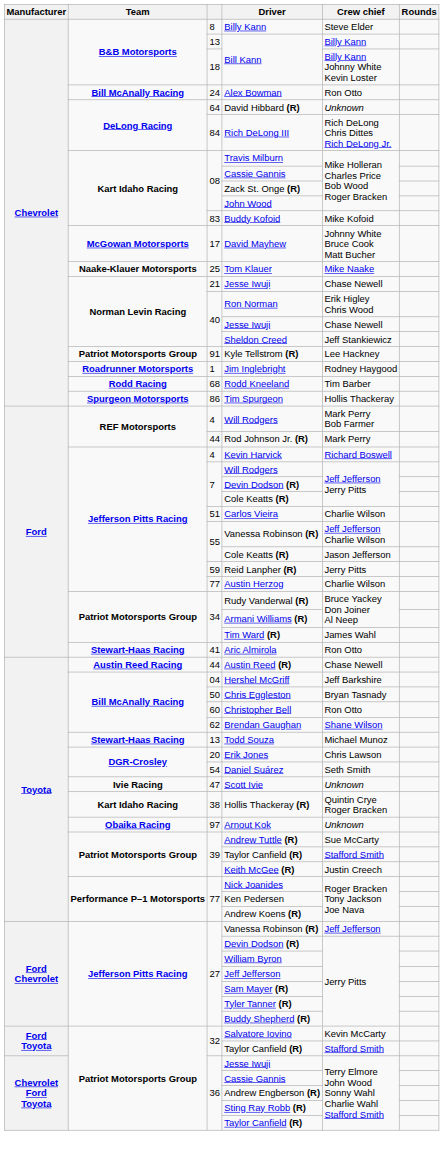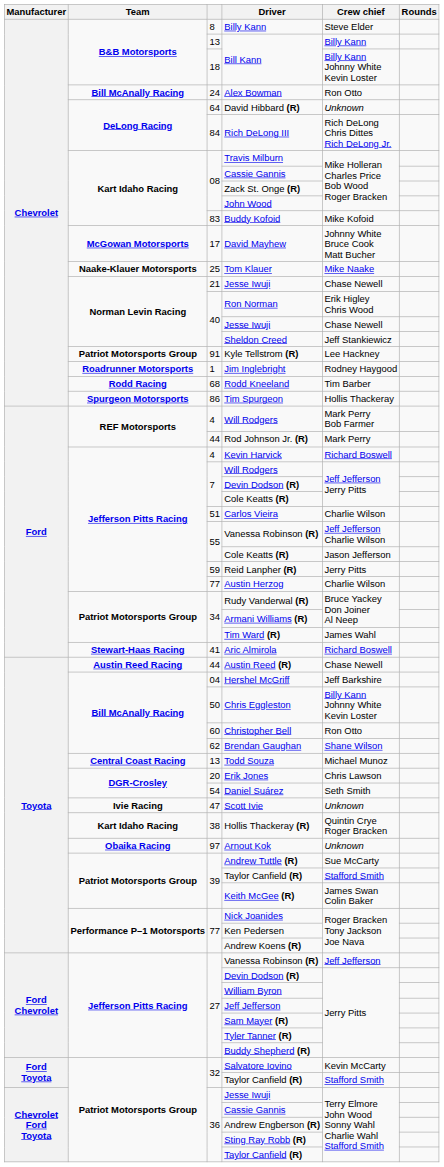Aric Almirola | Crew chief: Ron Otto -> Richard Boswell
Chris Eggleston | Crew chief: Bryan Tasnady -> Billy Kann Johnny White Kevin Loster
Todd Souza | Team: Stewart-Haas Racing -> Central Coast Racing
Keith McGee (R) | Crew chief: Justin Creech -> James Swan Colin Baker
